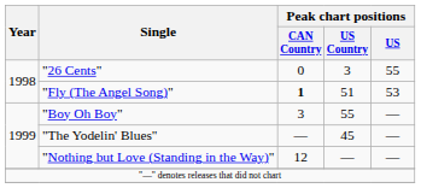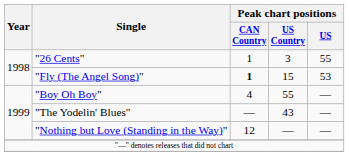"26 Cents" | Peak chart positions / CAN Country: 0 -> 1
"Fly (The Angel Song)" | Peak chart positions / US Country: 51 -> 15
"Boy Oh Boy" | Peak chart positions / CAN Country: 3 -> 4
"The Yodelin' Blues" | Peak chart positions / US Country: 45 -> 43
